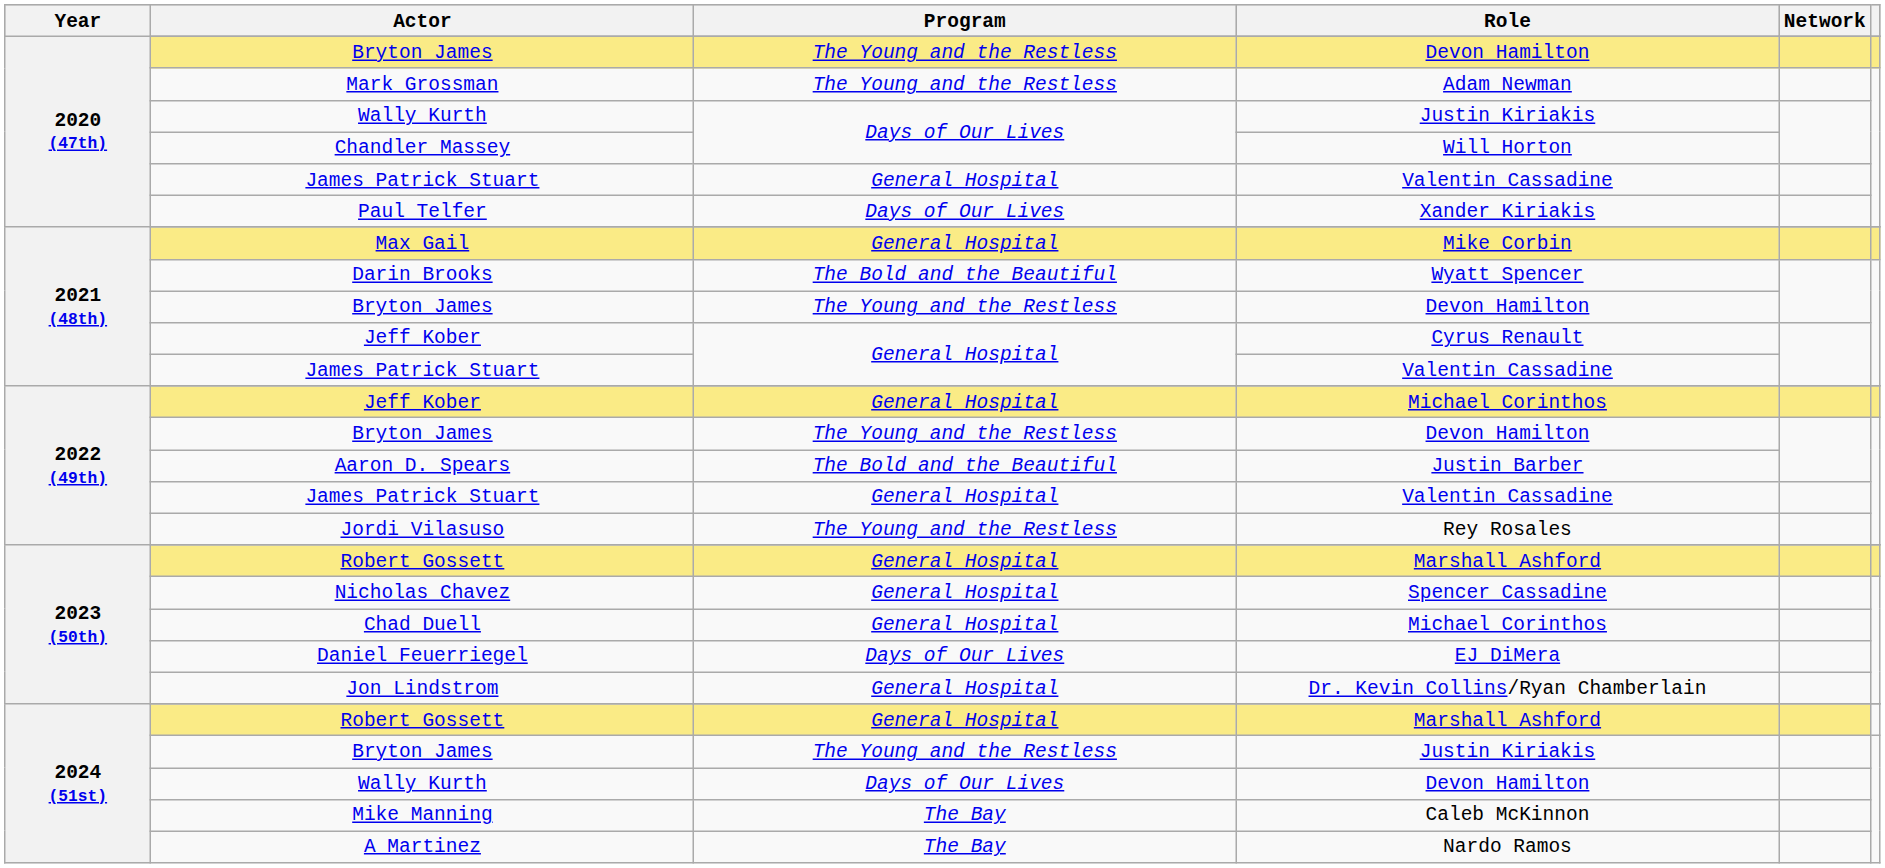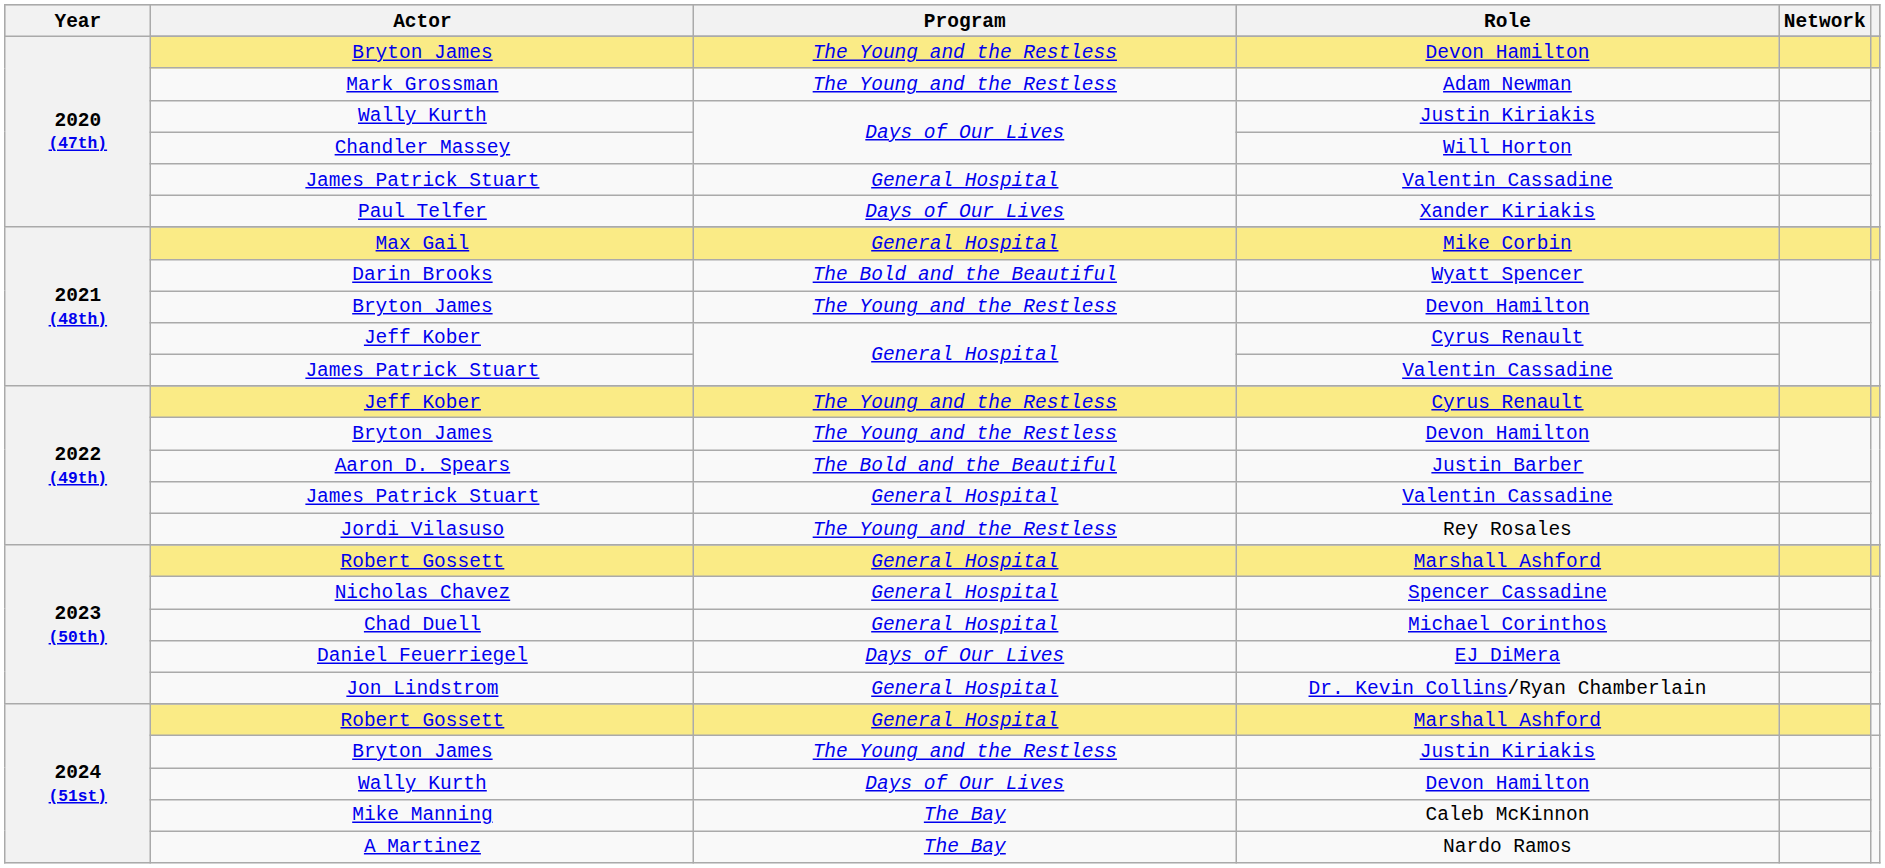2022 (49th) / Jeff Kober | Program: General Hospital -> The Young and the Restless
2022 (49th) / Jeff Kober | Role: Michael Corinthos -> Cyrus Renault
